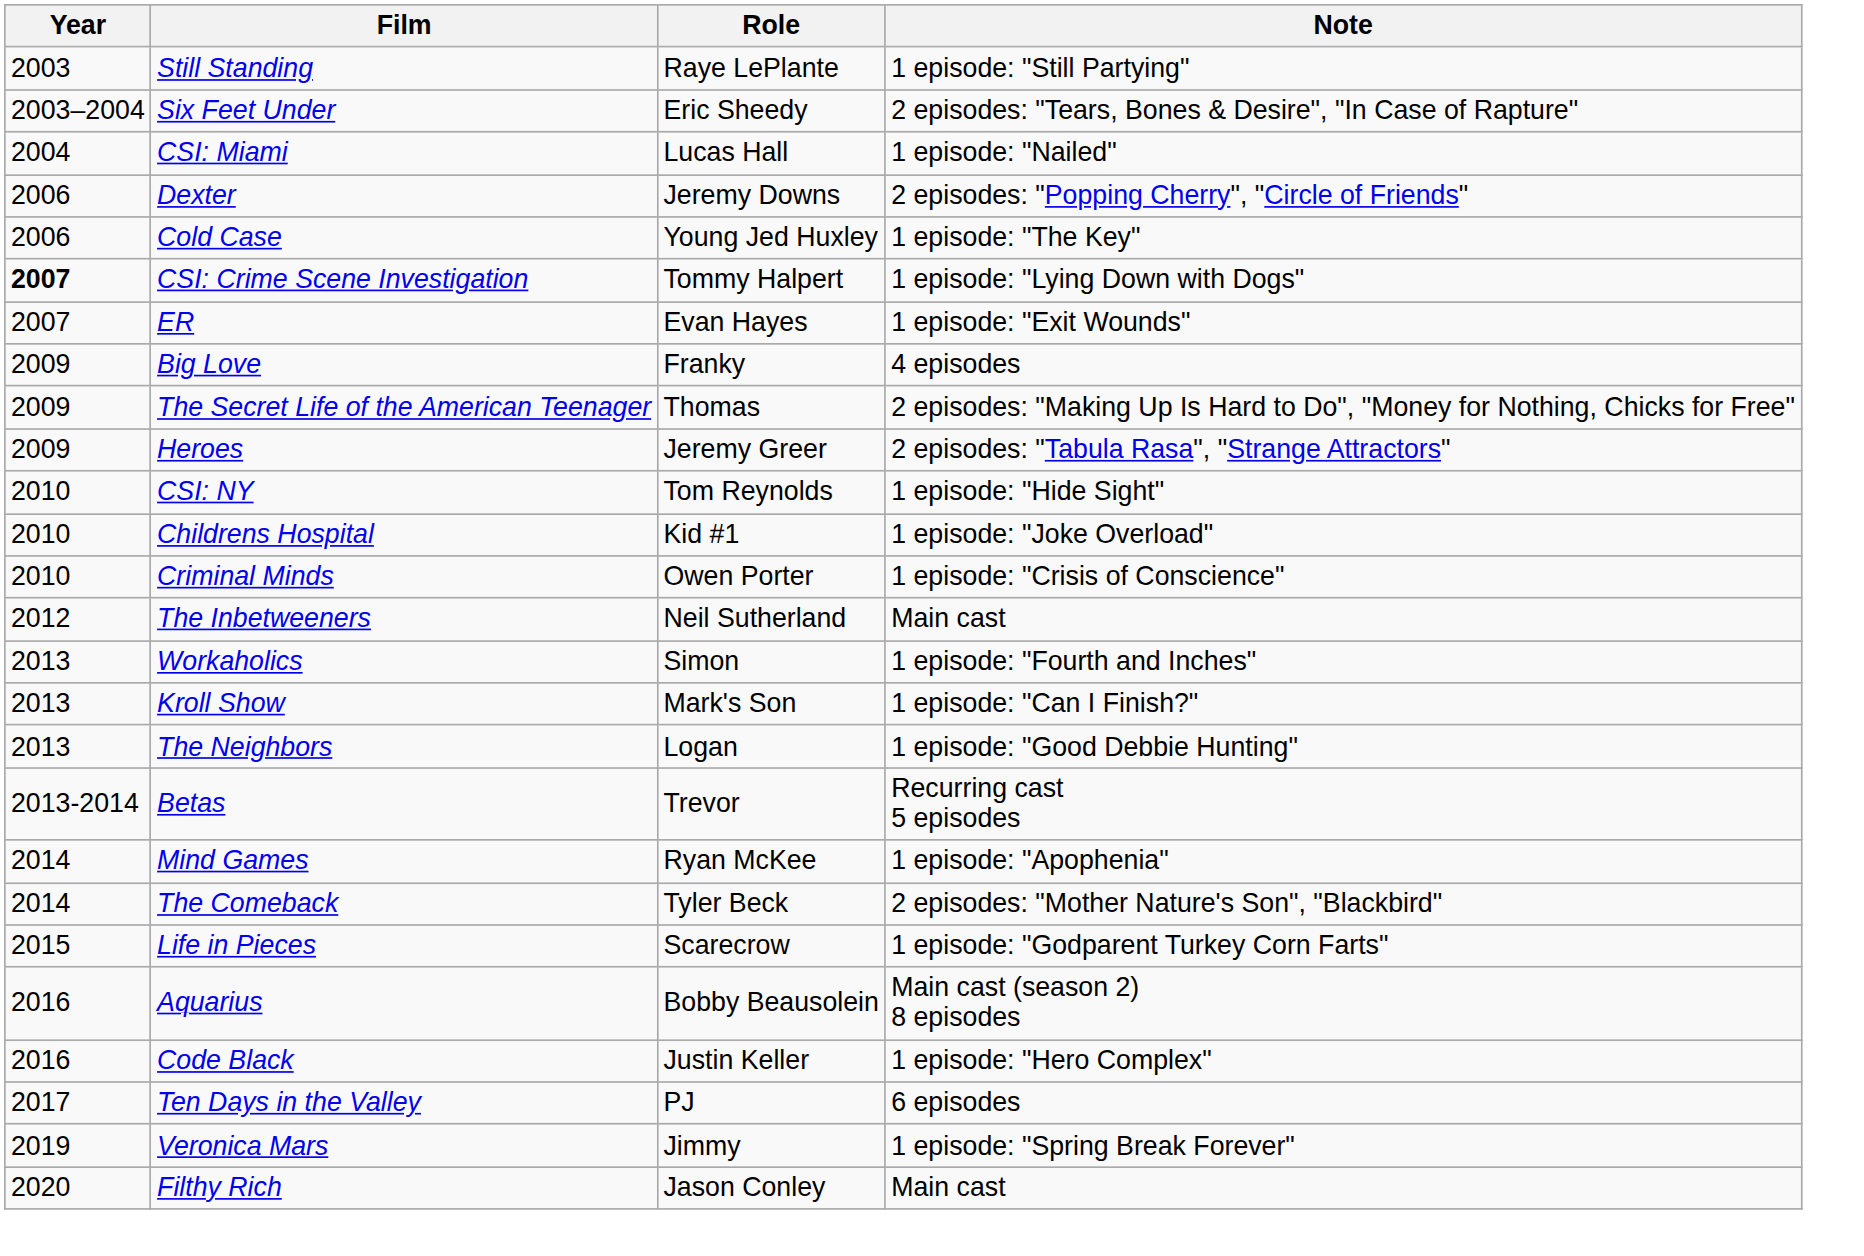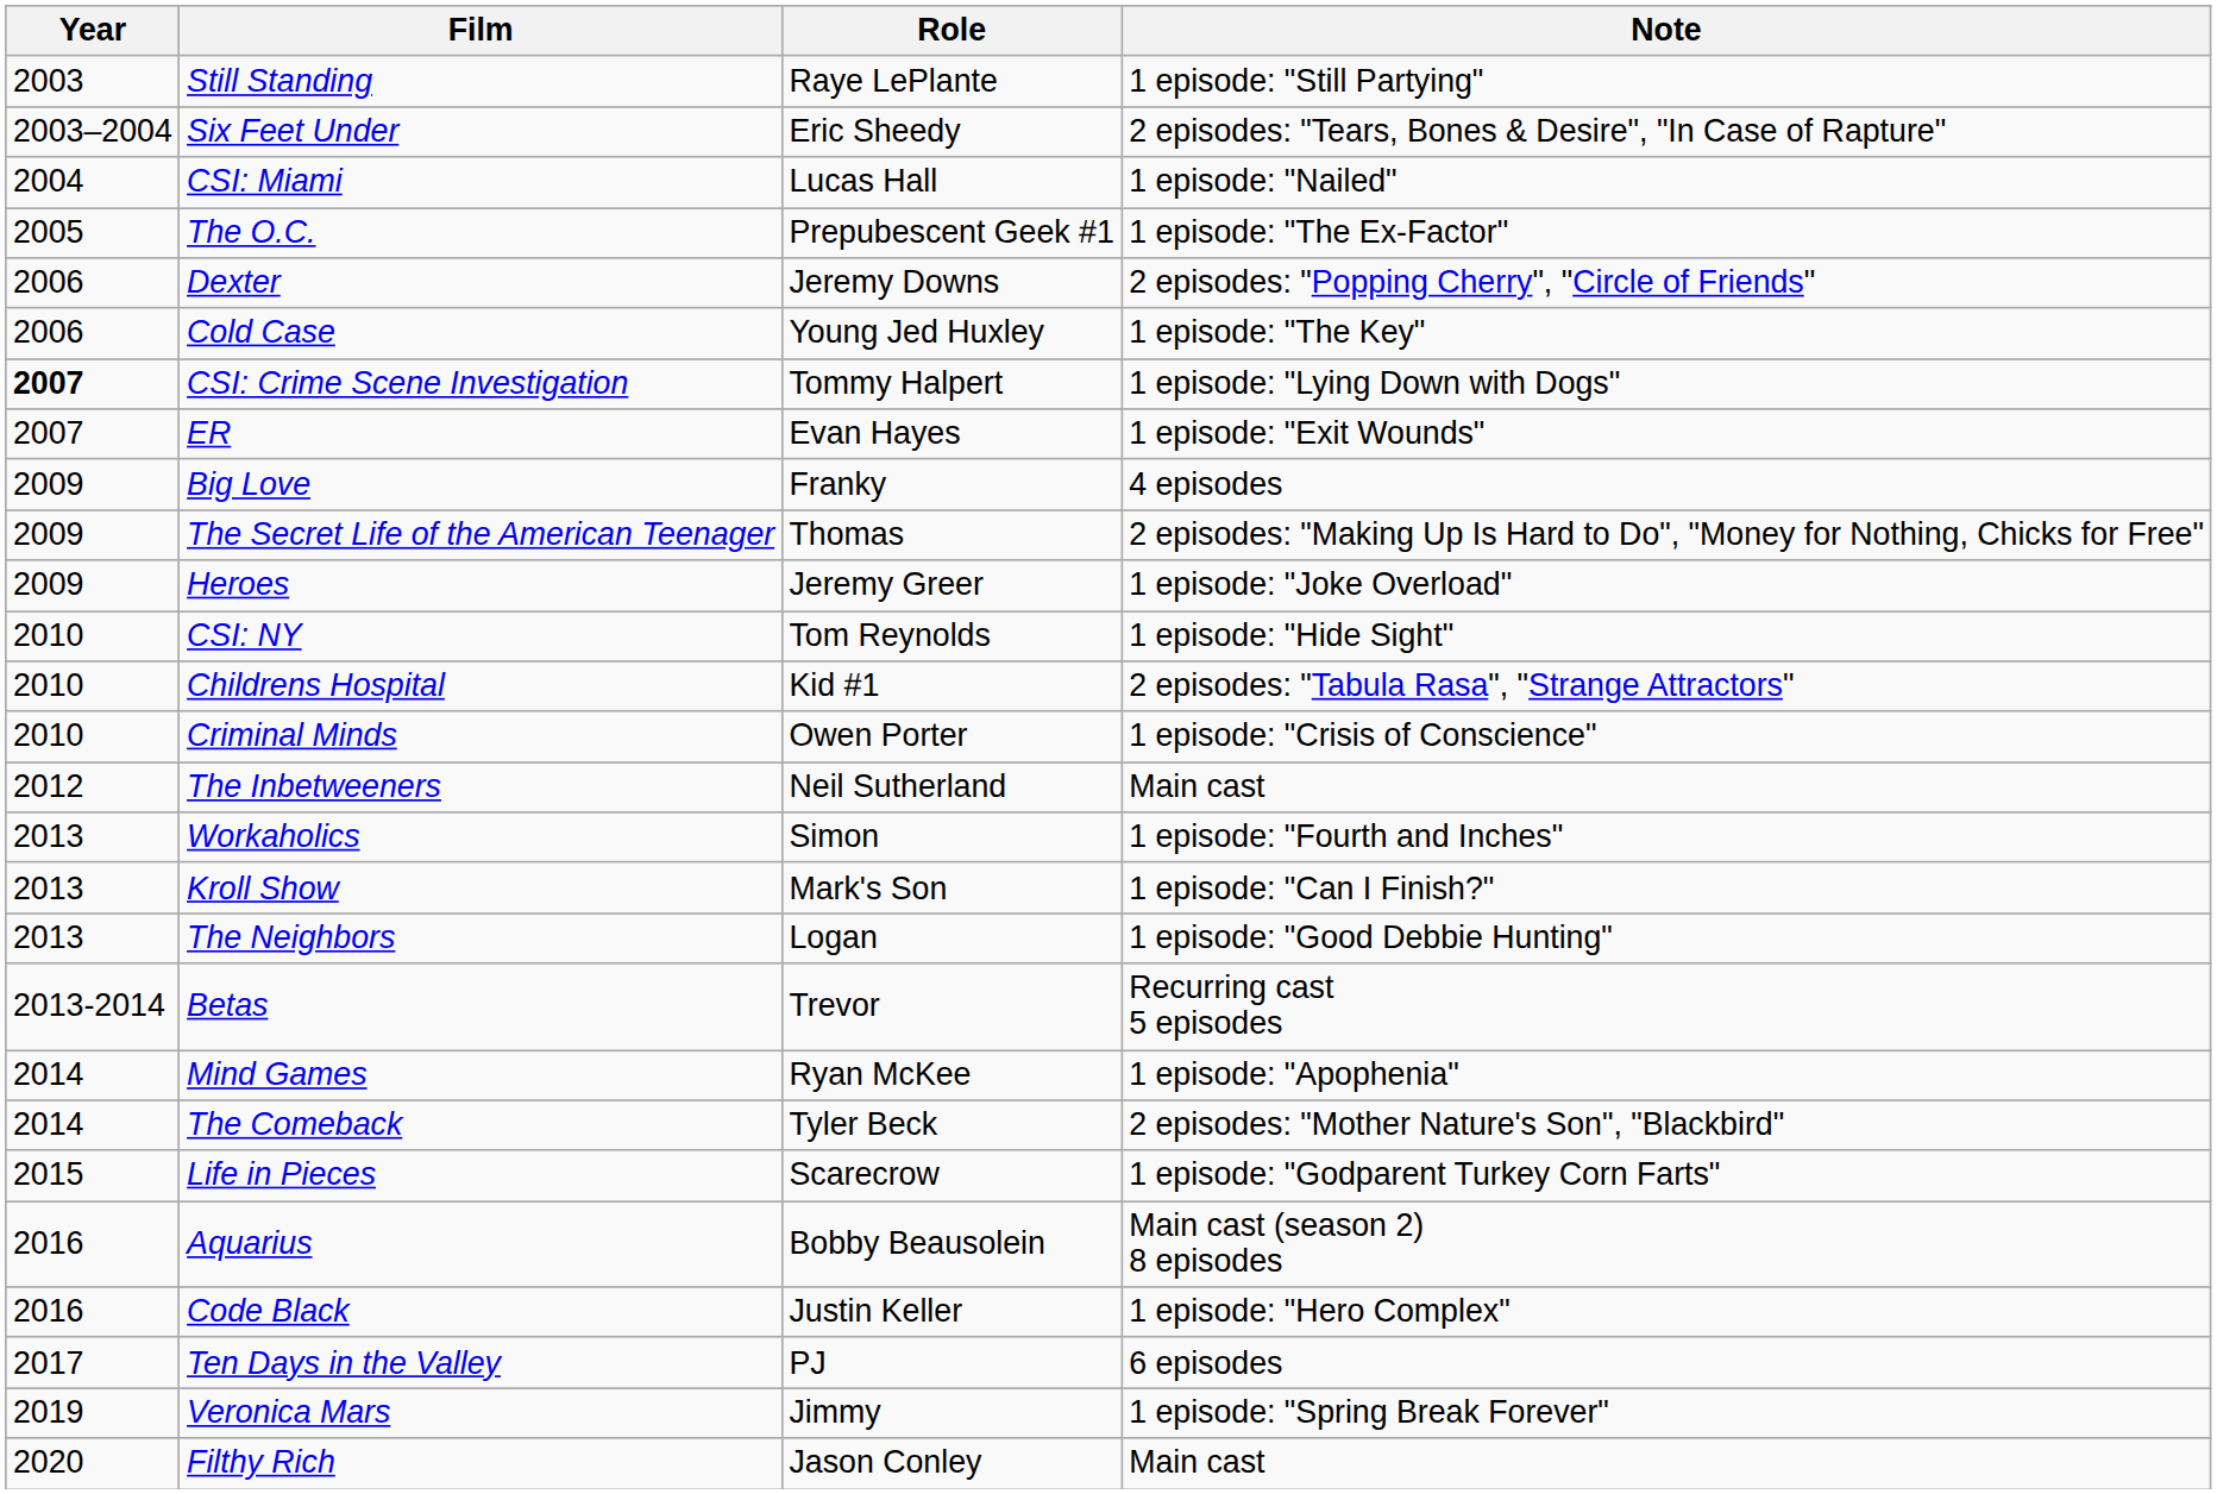+ row: 2005 | The O.C. | Prepubescent Geek #1 | 1 episode: "The Ex-Factor"
Heroes | Note: 2 episodes: "Tabula Rasa", "Strange Attractors" -> 1 episode: "Joke Overload"
Childrens Hospital | Note: 1 episode: "Joke Overload" -> 2 episodes: "Tabula Rasa", "Strange Attractors"
